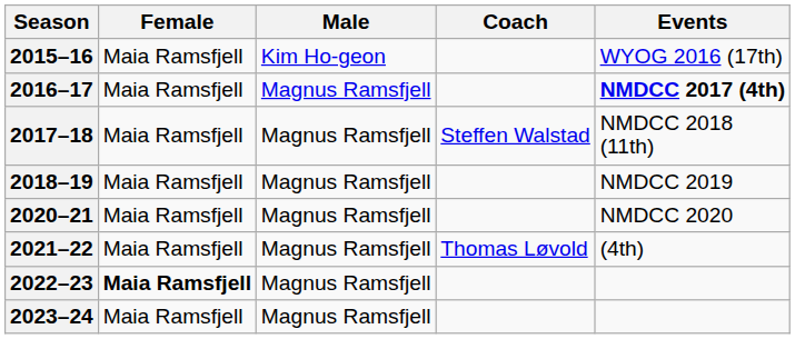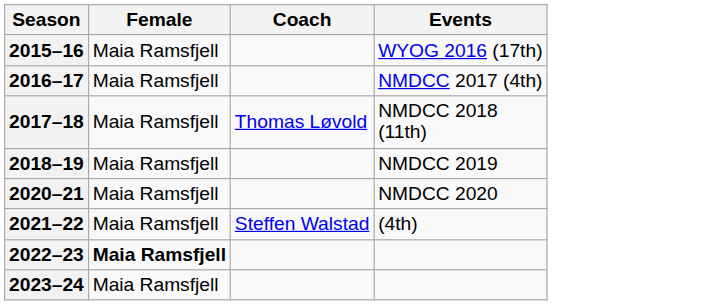- column: Male | Kim Ho-geon | Magnus Ramsfjell | Magnus Ramsfjell | Magnus Ramsfjell | Magnus Ramsfjell | Magnus Ramsfjell | Magnus Ramsfjell | Magnus Ramsfjell
2016–17 | Events: bold -> normal
2017–18 | Coach: Steffen Walstad -> Thomas Løvold
2021–22 | Coach: Thomas Løvold -> Steffen Walstad
